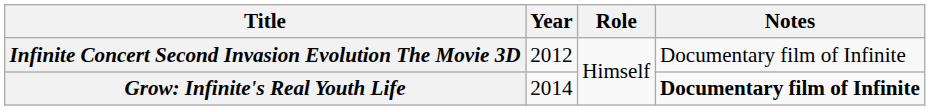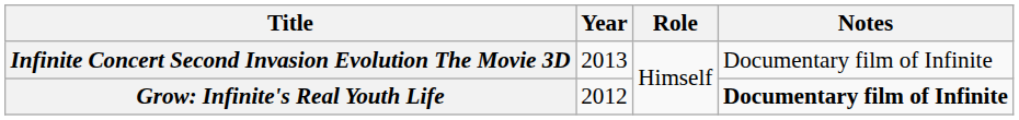Infinite Concert Second Invasion Evolution The Movie 3D | Year: 2012 -> 2013
Grow: Infinite's Real Youth Life | Year: 2014 -> 2012
